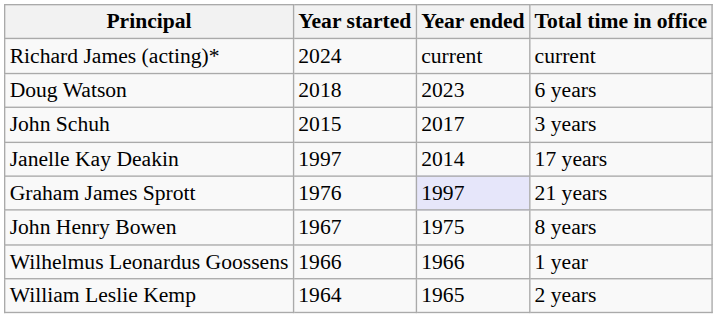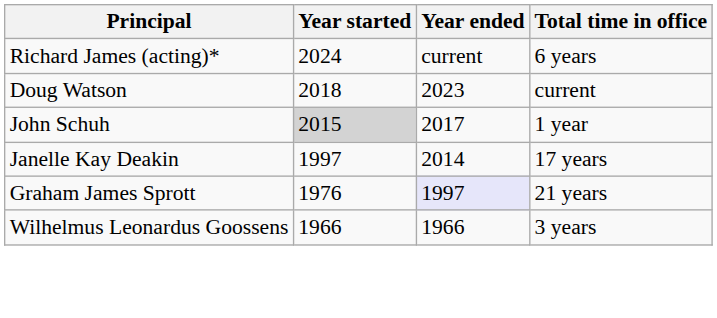Richard James (acting)* | Total time in office: current -> 6 years
Doug Watson | Total time in office: 6 years -> current
John Schuh | Year started: no background -> lightgrey background
John Schuh | Total time in office: 3 years -> 1 year
- row: John Henry Bowen | 1967 | 1975 | 8 years
Wilhelmus Leonardus Goossens | Total time in office: 1 year -> 3 years
- row: William Leslie Kemp | 1964 | 1965 | 2 years
